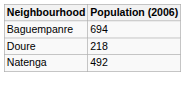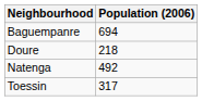+ row: Toessin | 317
